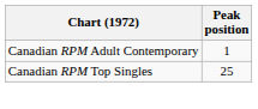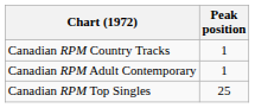+ row: Canadian RPM Country Tracks | 1
